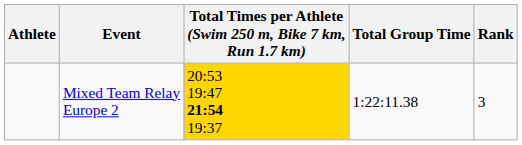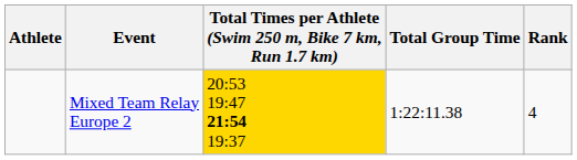Mixed Team Relay Europe 2 | Rank: 3 -> 4
